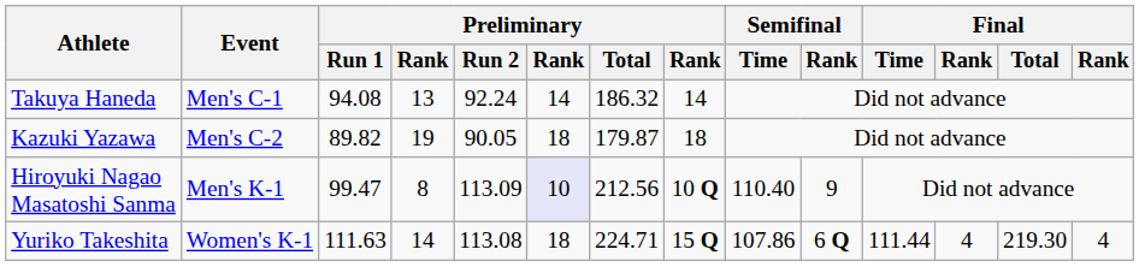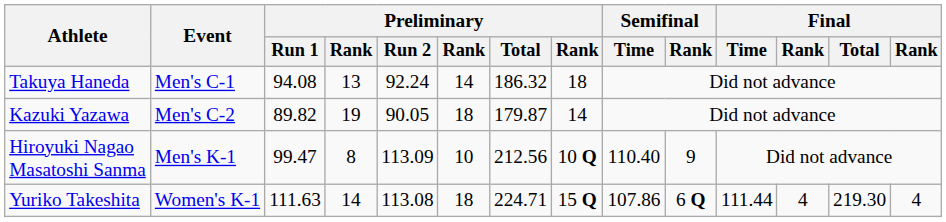Takuya Haneda | column 8: 14 -> 18
Kazuki Yazawa | column 8: 18 -> 14
Hiroyuki Nagao Masatoshi Sanma | column 6: lavender background -> no background
